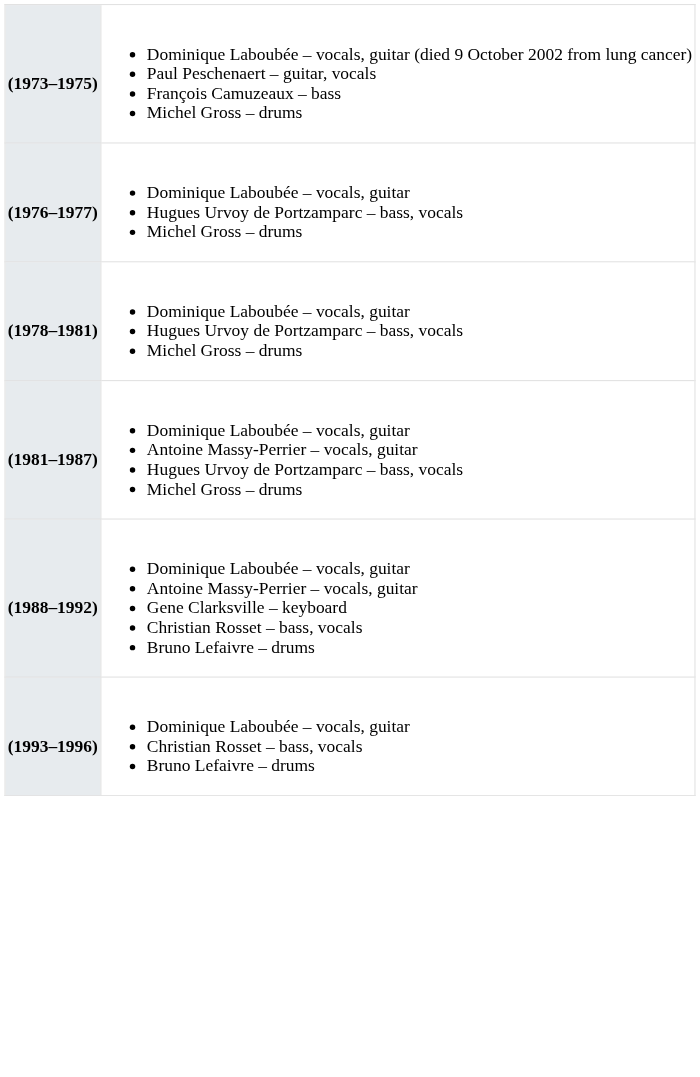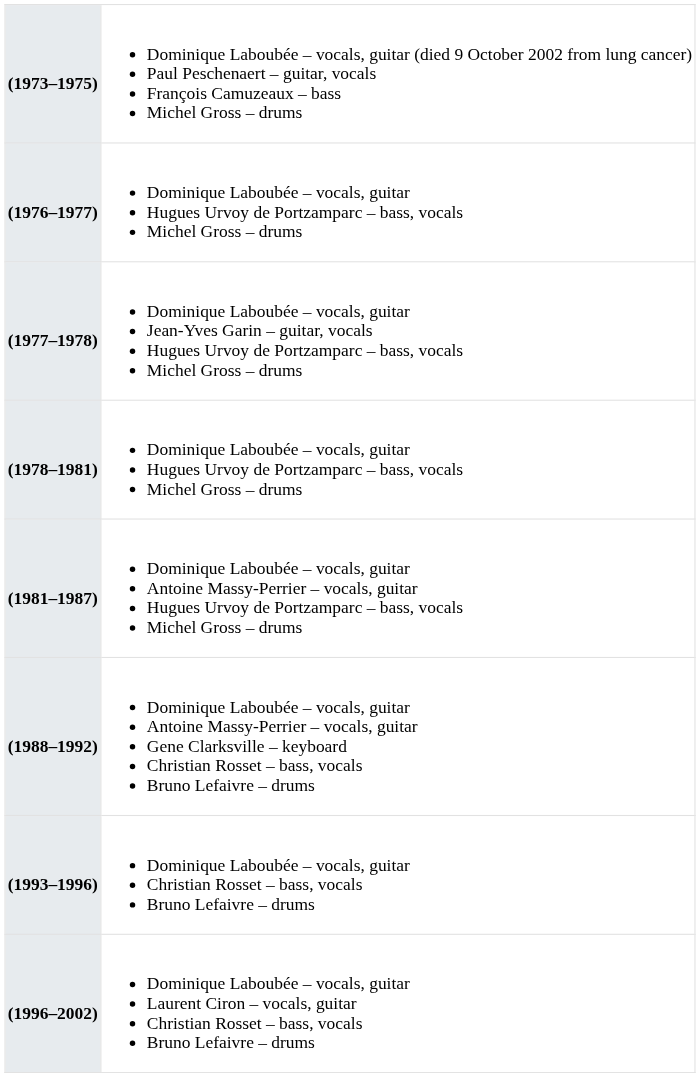+ row: (1977–1978) | Dominique Laboubée – vocals, guitar Jean-Yves Garin – guitar, vocals Hugues Urvoy de Portzamparc – bass, vocals Michel Gross – drums
+ row: (1996–2002) | Dominique Laboubée – vocals, guitar Laurent Ciron – vocals, guitar Christian Rosset – bass, vocals Bruno Lefaivre – drums
